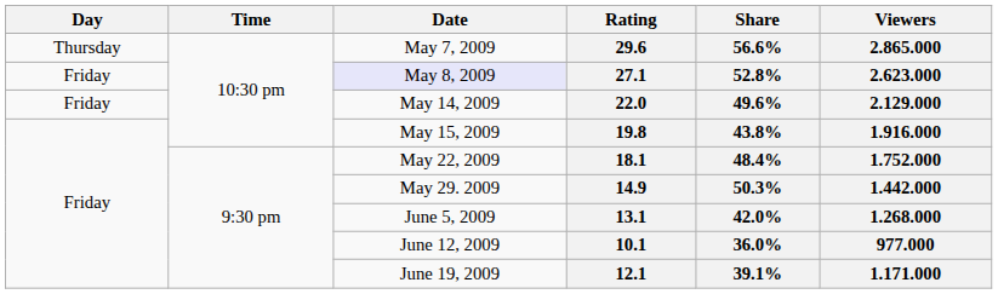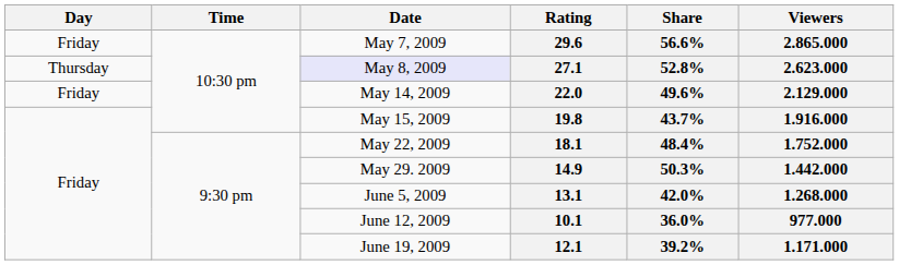29.6 | Day: Thursday -> Friday
27.1 | Day: Friday -> Thursday
19.8 | Share: 43.8% -> 43.7%
12.1 | Share: 39.1% -> 39.2%
